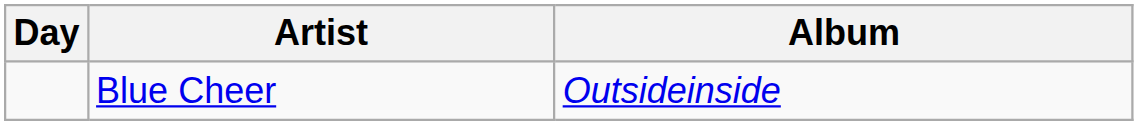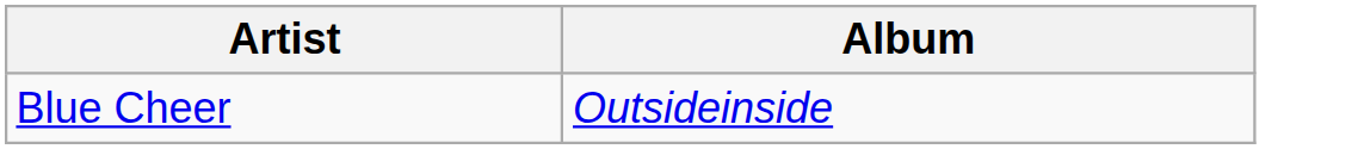- column: Day
